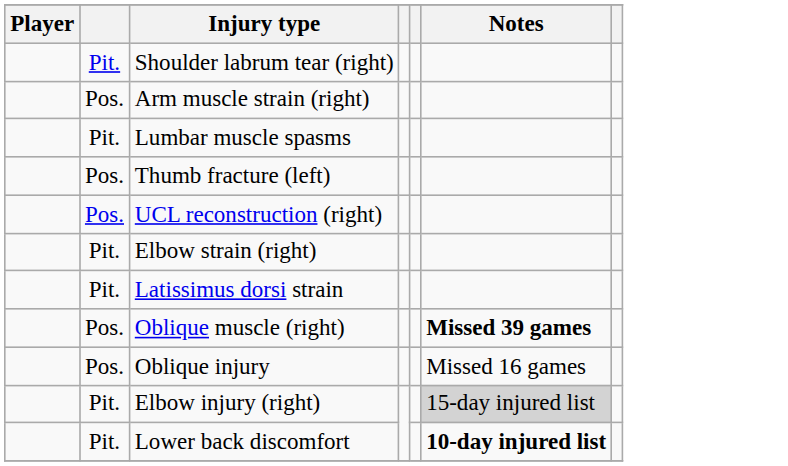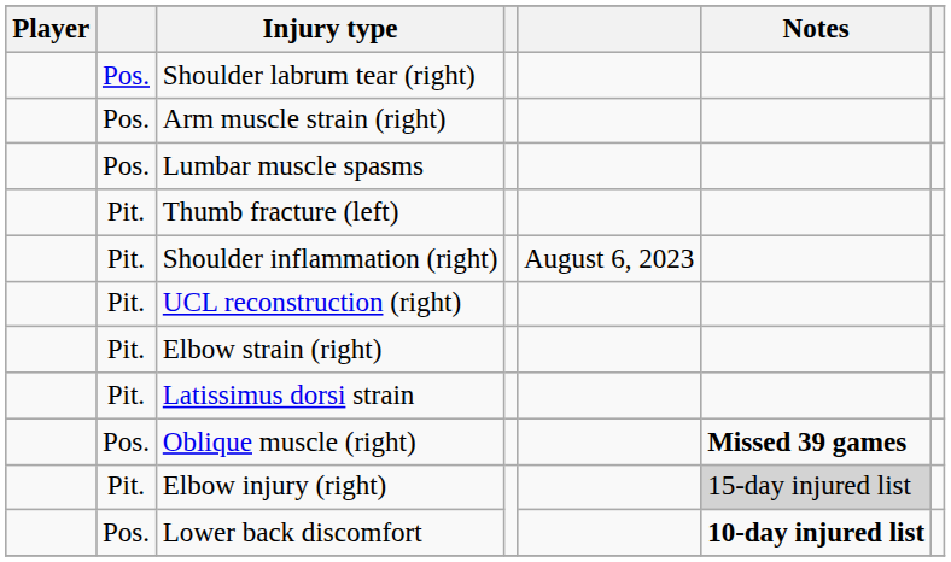Shoulder labrum tear (right) | column 2: Pit. -> Pos.
Lumbar muscle spasms | column 2: Pit. -> Pos.
Thumb fracture (left) | column 2: Pos. -> Pit.
+ row: Pit. | Shoulder inflammation (right) | August 6, 2023
UCL reconstruction (right) | column 2: Pos. -> Pit.
- row: Pos. | Oblique injury | Missed 16 games
Lower back discomfort | column 2: Pit. -> Pos.
